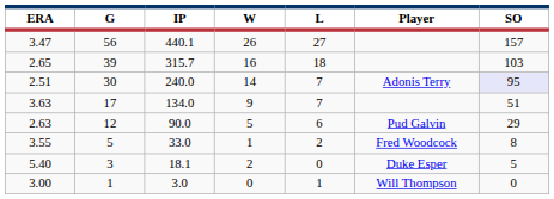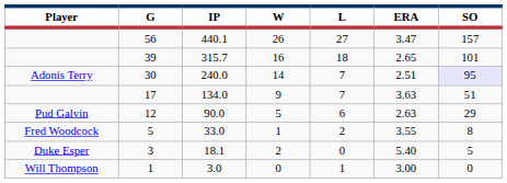columns swapped: Player <-> ERA
39 | SO: 103 -> 101
